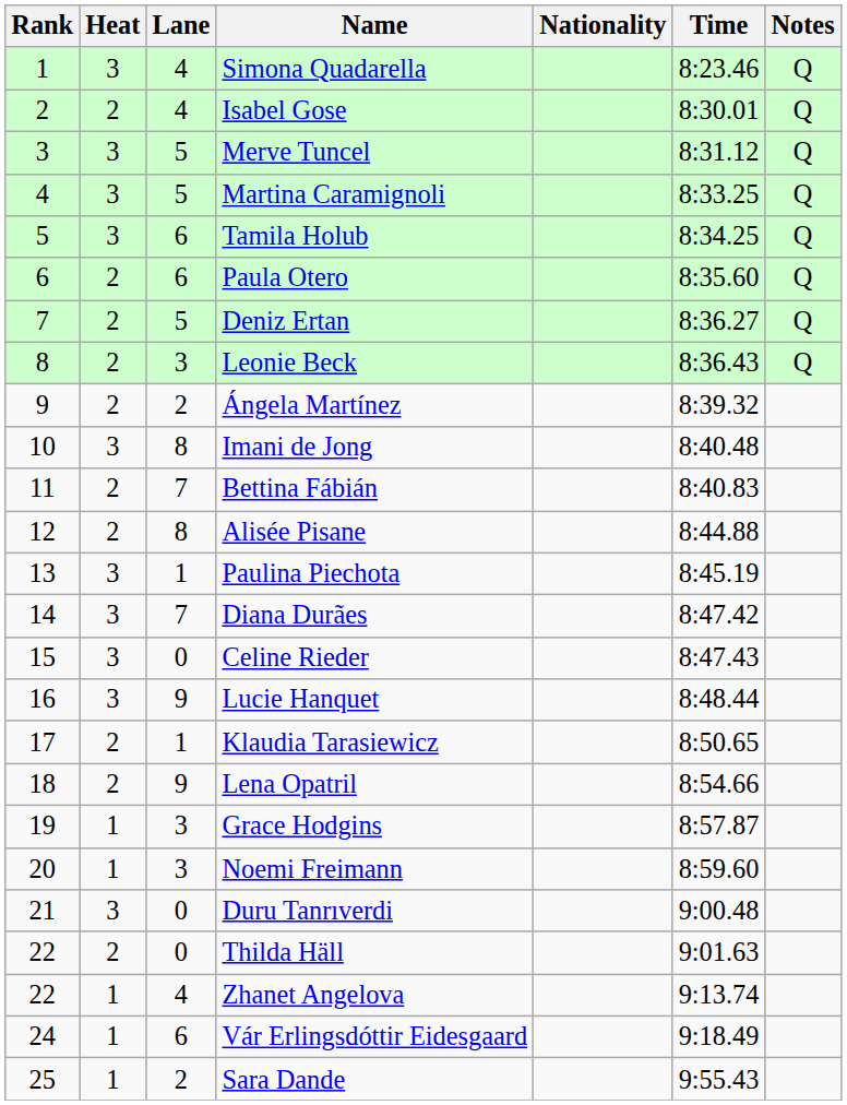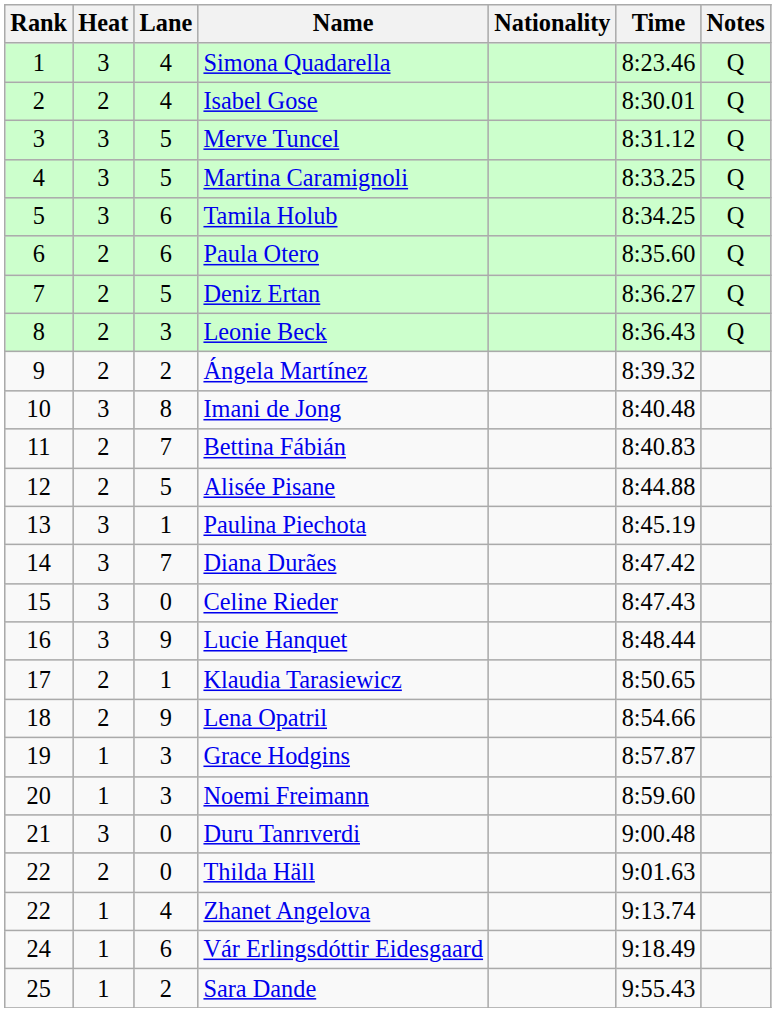Alisée Pisane | Lane: 8 -> 5
